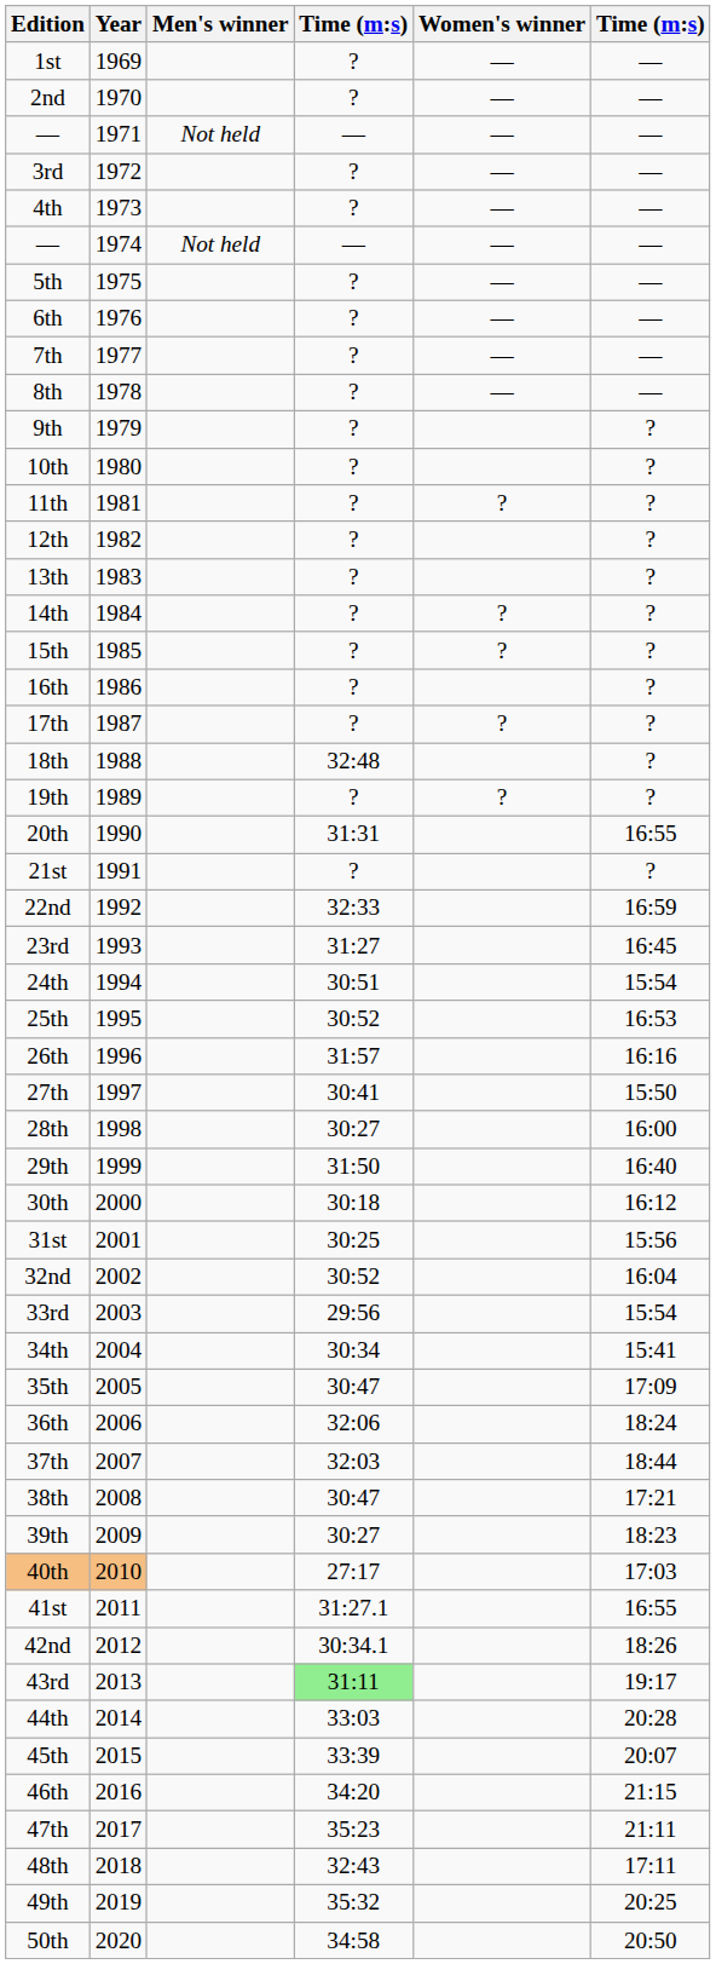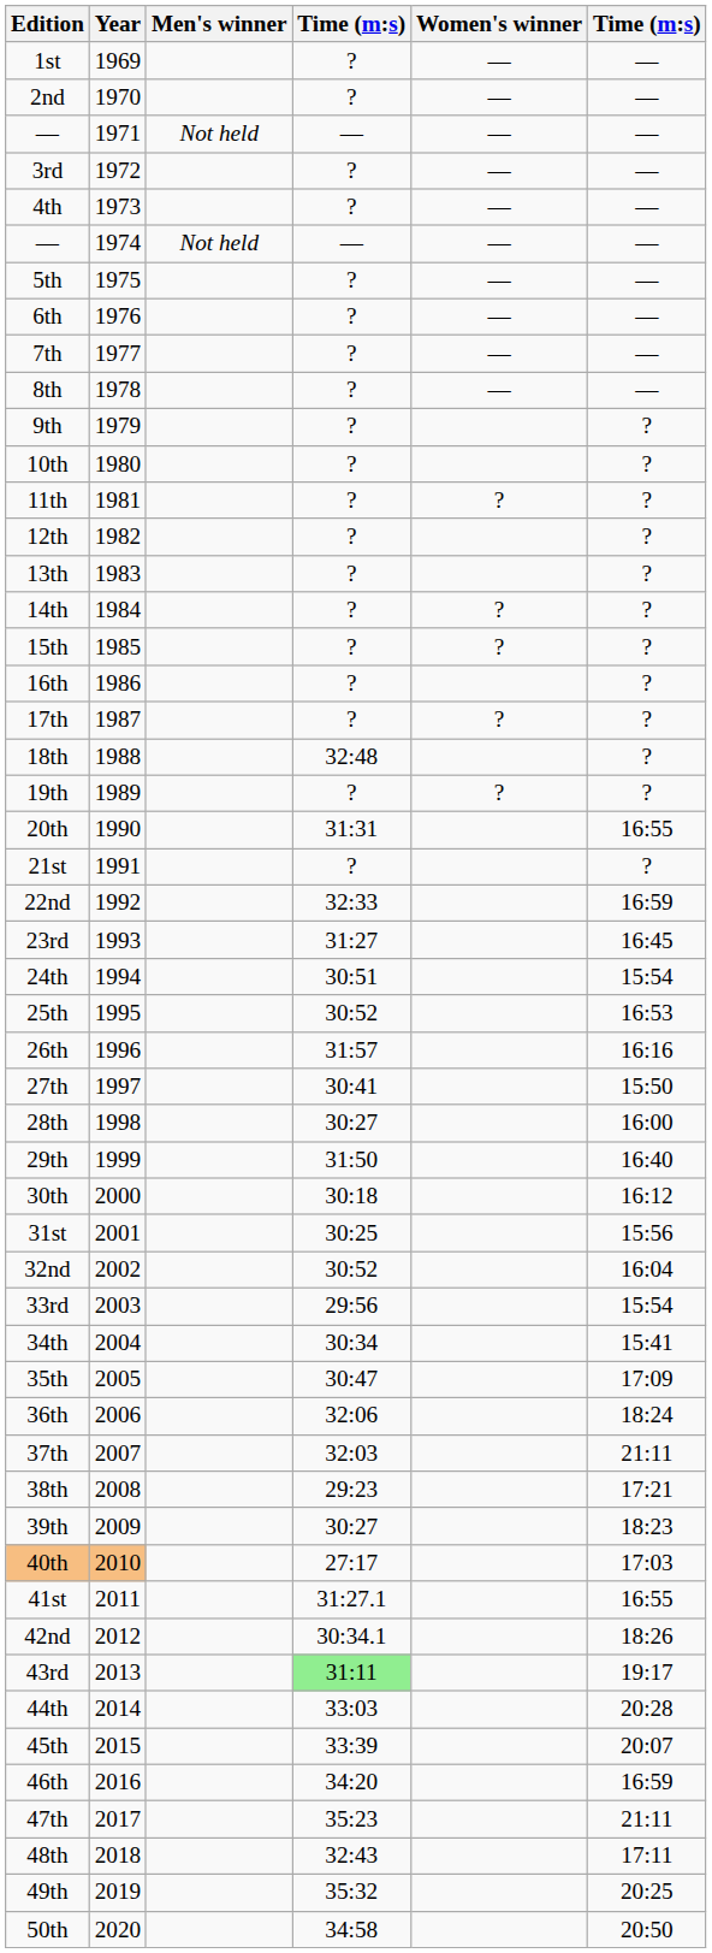37th | column 6: 18:44 -> 21:11
38th | column 4: 30:47 -> 29:23
46th | column 6: 21:15 -> 16:59
